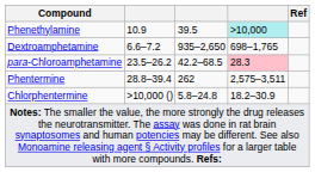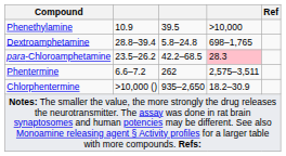Phenethylamine | column 4: paleturquoise background -> no background
Dextroamphetamine | column 2: 6.6–7.2 -> 28.8–39.4
Dextroamphetamine | column 3: 935–2,650 -> 5.8–24.8
Phentermine | column 2: 28.8–39.4 -> 6.6–7.2
Chlorphentermine | column 3: 5.8–24.8 -> 935–2,650
